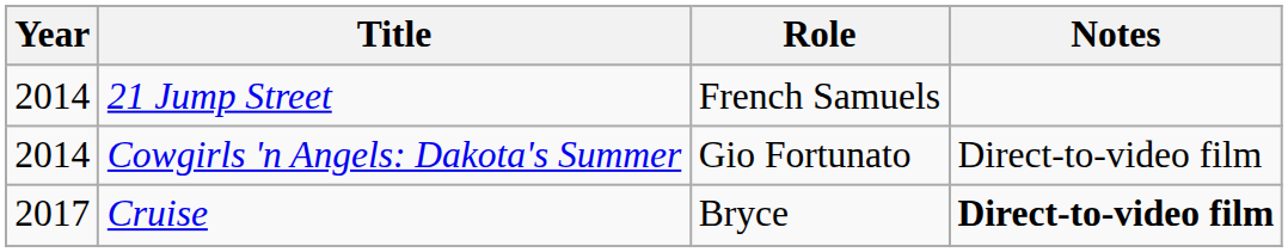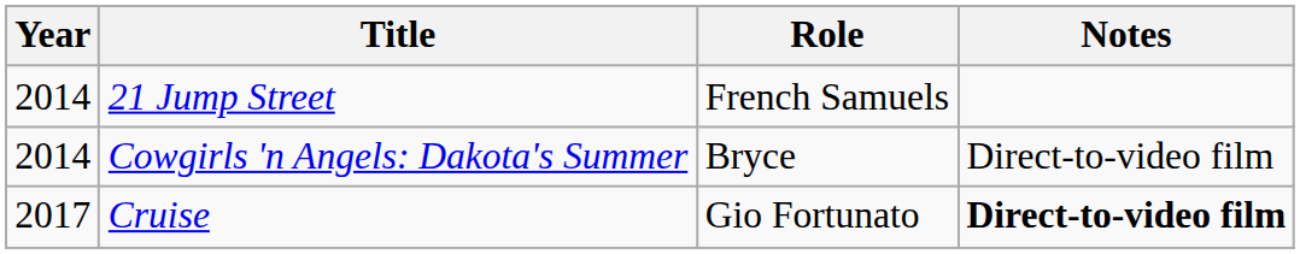Cowgirls 'n Angels: Dakota's Summer | Role: Gio Fortunato -> Bryce
Cruise | Role: Bryce -> Gio Fortunato
